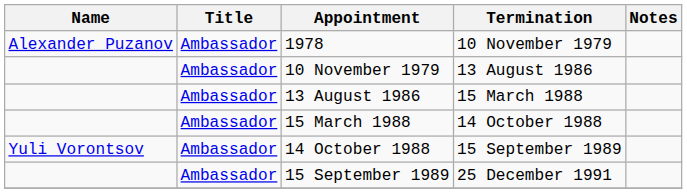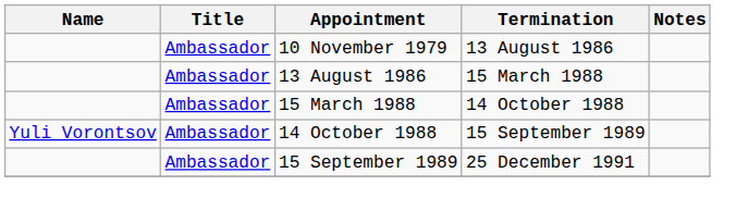- row: Alexander Puzanov | Ambassador | 1978 | 10 November 1979
